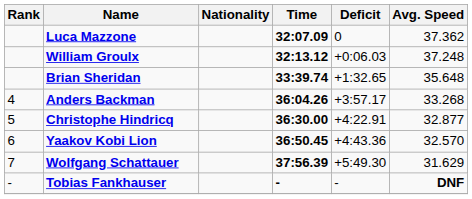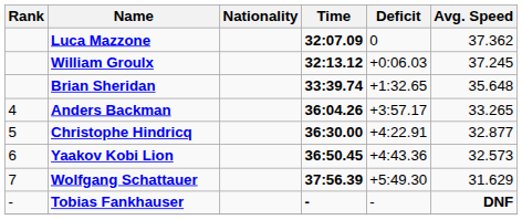William Groulx | Avg. Speed: 37.248 -> 37.245
Anders Backman | Avg. Speed: 33.268 -> 33.265
Yaakov Kobi Lion | Avg. Speed: 32.570 -> 32.573
